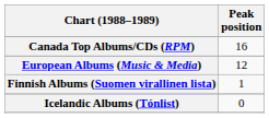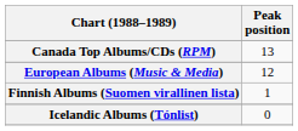Canada Top Albums/CDs (RPM) | Peak position: 16 -> 13
